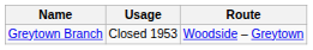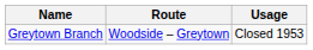columns swapped: Route <-> Usage
